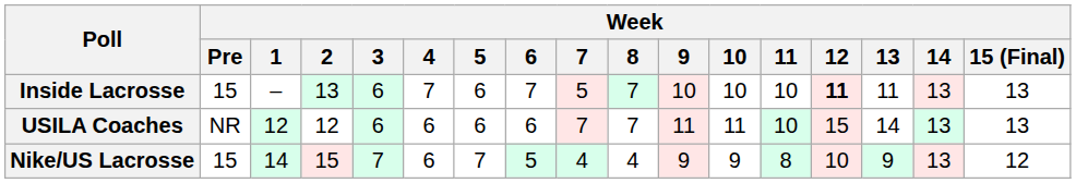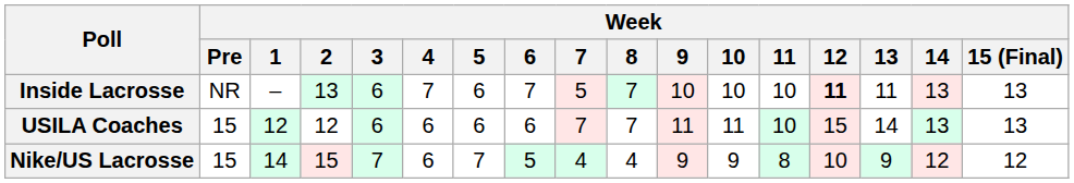Inside Lacrosse | Week / Pre: 15 -> NR
USILA Coaches | Week / Pre: NR -> 15
Nike/US Lacrosse | Week / 14: 13 -> 12
